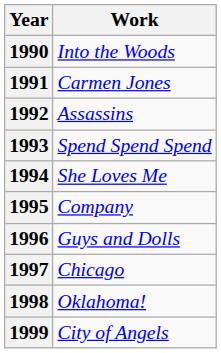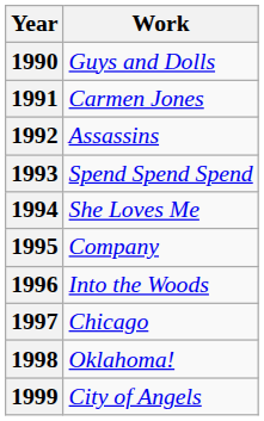1990 | Work: Into the Woods -> Guys and Dolls
1996 | Work: Guys and Dolls -> Into the Woods
